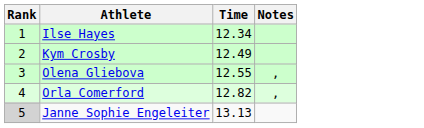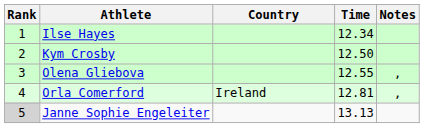+ column: Country | Ireland
Kym Crosby | Time: 12.49 -> 12.50
Orla Comerford | Time: 12.82 -> 12.81
